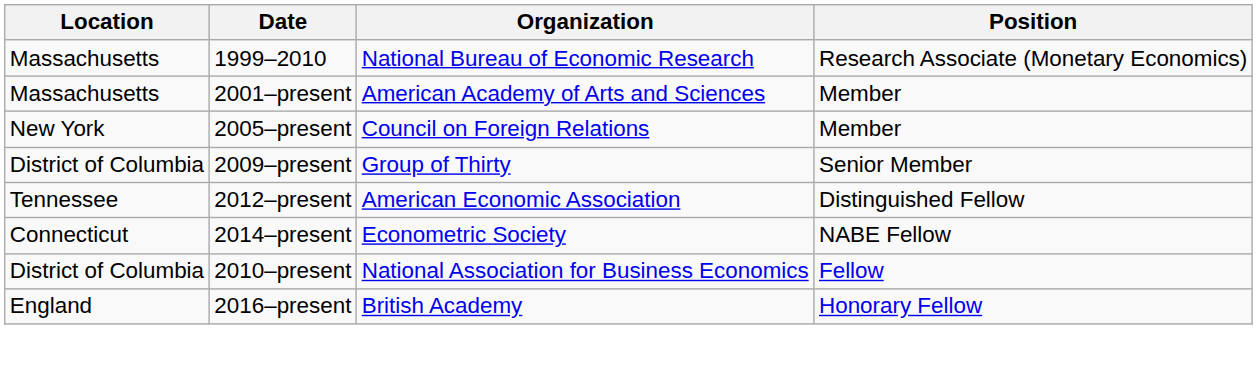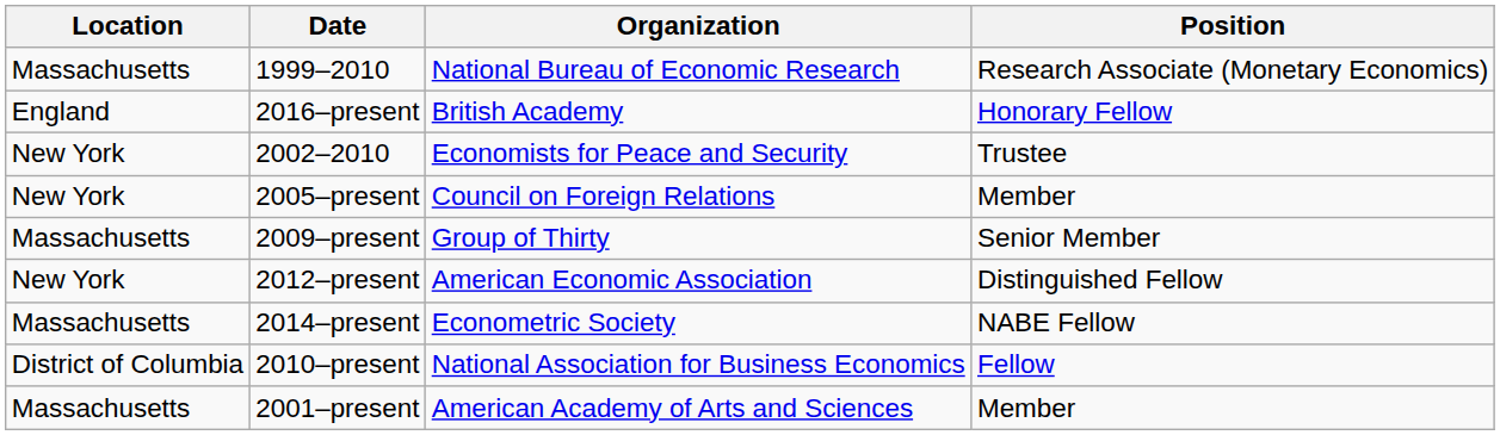rows swapped: 2001–present <-> 2016–present
+ row: New York | 2002–2010 | Economists for Peace and Security | Trustee
2009–present | Location: District of Columbia -> Massachusetts
2012–present | Location: Tennessee -> New York
2014–present | Location: Connecticut -> Massachusetts
